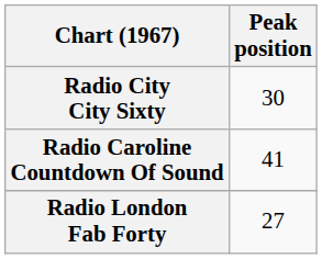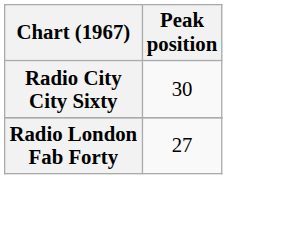- row: Radio Caroline Countdown Of Sound | 41
